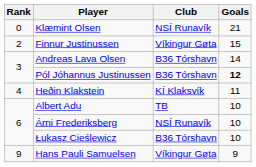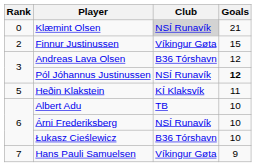Klæmint Olsen | Club: no background -> lightgrey background
Andreas Lava Olsen | Goals: 14 -> 12
Pól Jóhannus Justinussen | Club: B36 Tórshavn -> NSÍ Runavík
Heðin Klakstein | Rank: 4 -> 5
Hans Pauli Samuelsen | Rank: 9 -> 7
